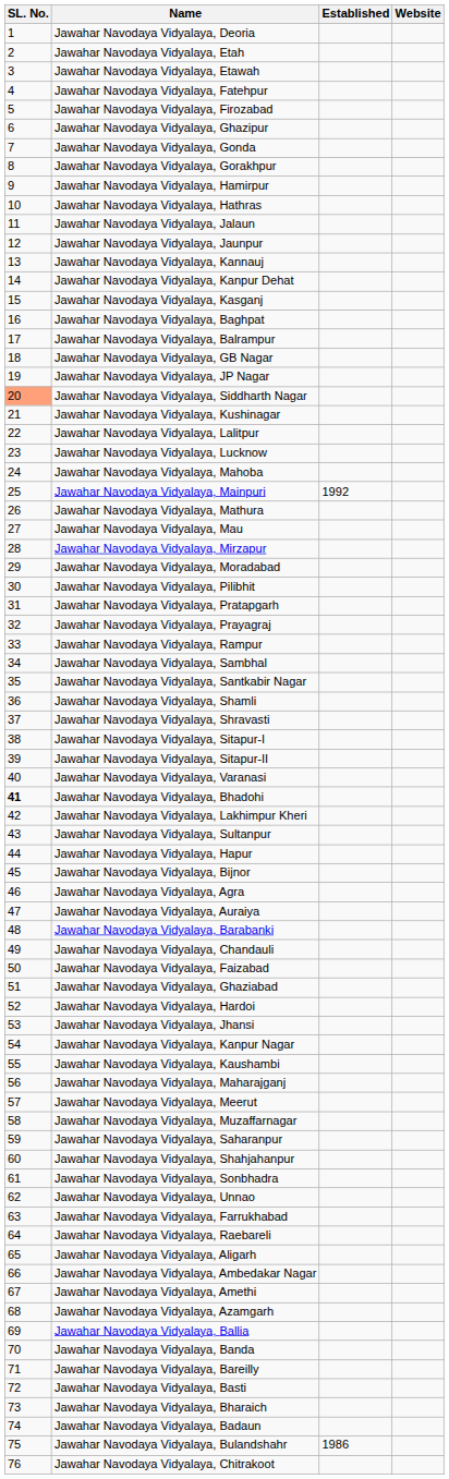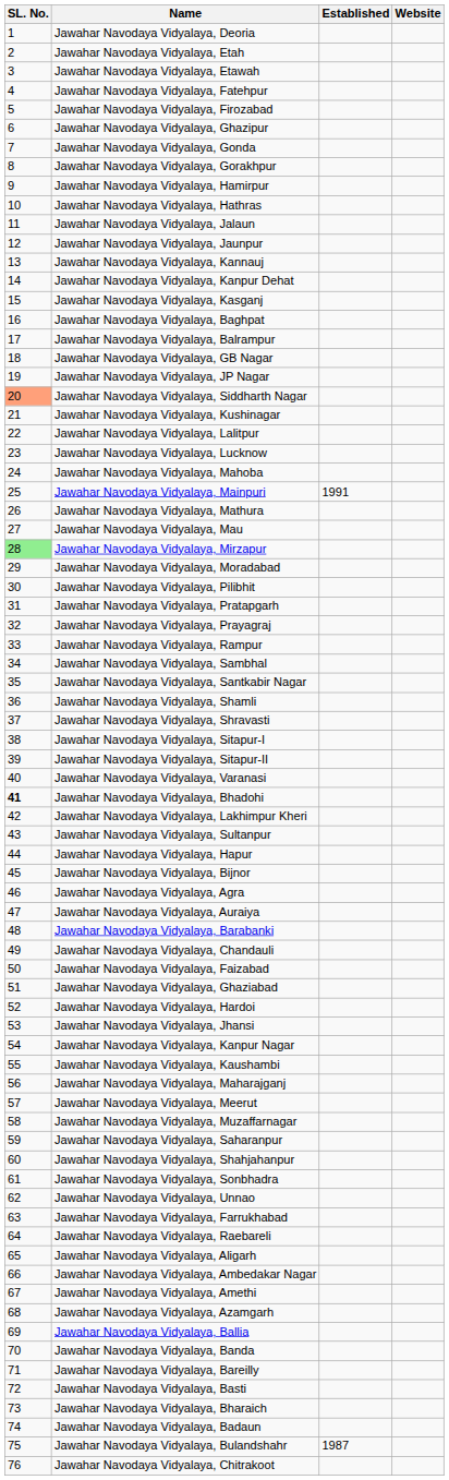Jawahar Navodaya Vidyalaya, Mainpuri | Established: 1992 -> 1991
Jawahar Navodaya Vidyalaya, Mirzapur | SL. No.: no background -> lightgreen background
Jawahar Navodaya Vidyalaya, Bulandshahr | Established: 1986 -> 1987
